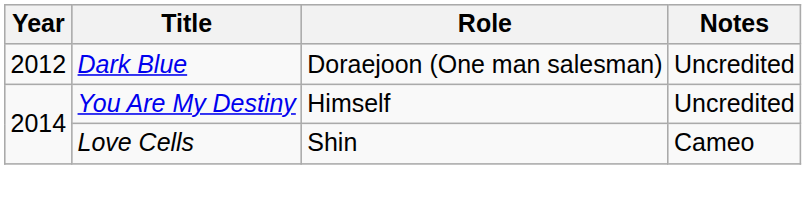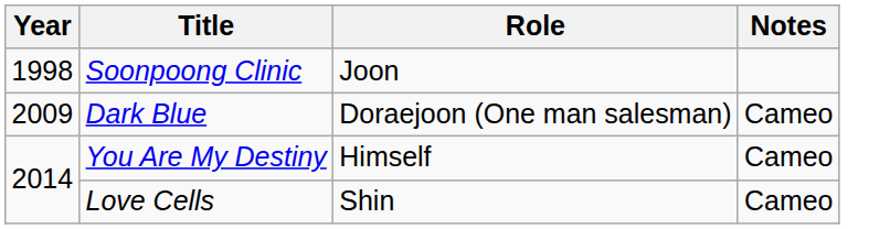+ row: 1998 | Soonpoong Clinic | Joon
Dark Blue | Year: 2012 -> 2009
Dark Blue | Notes: Uncredited -> Cameo
You Are My Destiny | Notes: Uncredited -> Cameo
